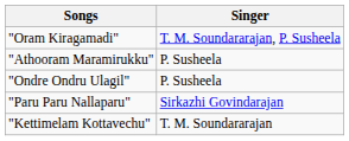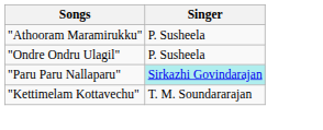- row: "Oram Kiragamadi" | T. M. Soundararajan, P. Susheela
"Paru Paru Nallaparu" | Singer: no background -> paleturquoise background
